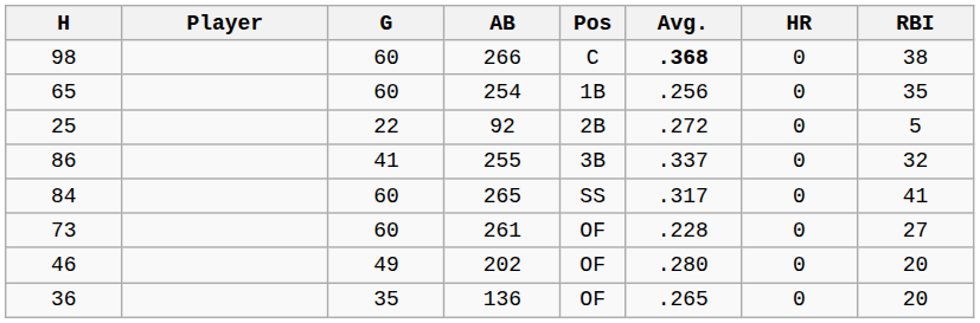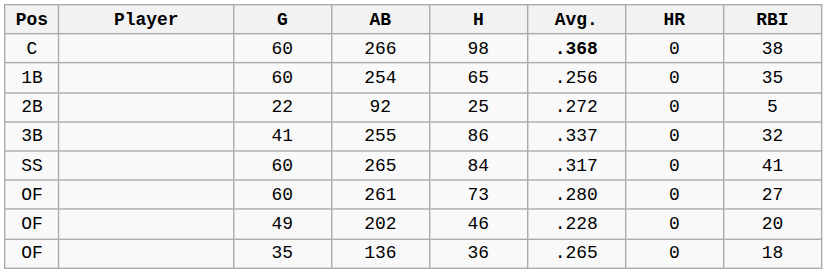columns swapped: Pos <-> H
261 | Avg.: .228 -> .280
202 | Avg.: .280 -> .228
136 | RBI: 20 -> 18
